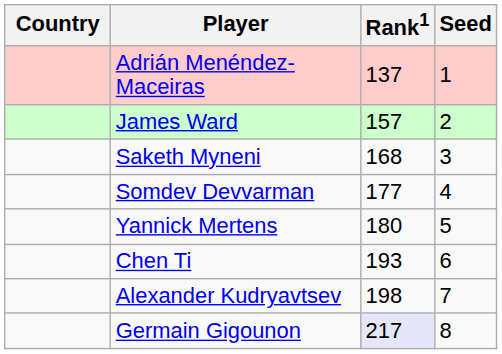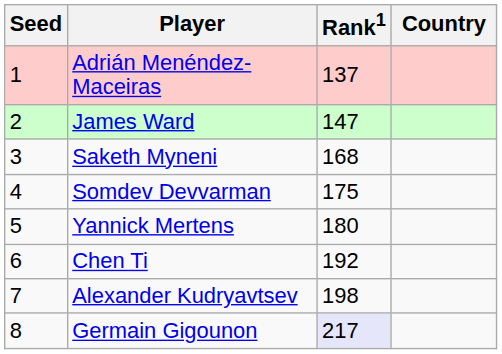columns swapped: Country <-> Seed
James Ward | Rank1: 157 -> 147
Somdev Devvarman | Rank1: 177 -> 175
Chen Ti | Rank1: 193 -> 192
